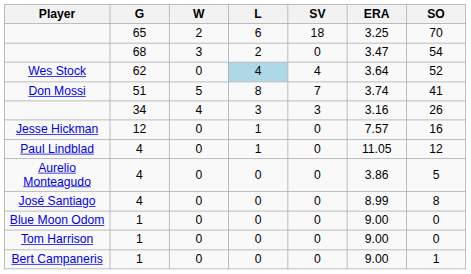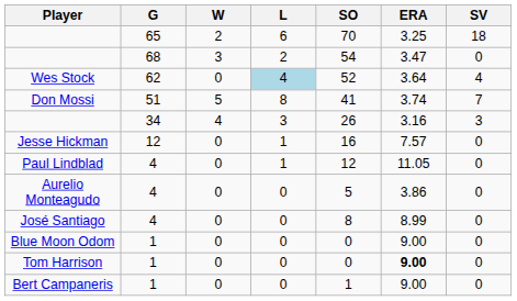columns swapped: SV <-> SO
Tom Harrison | ERA: normal -> bold
